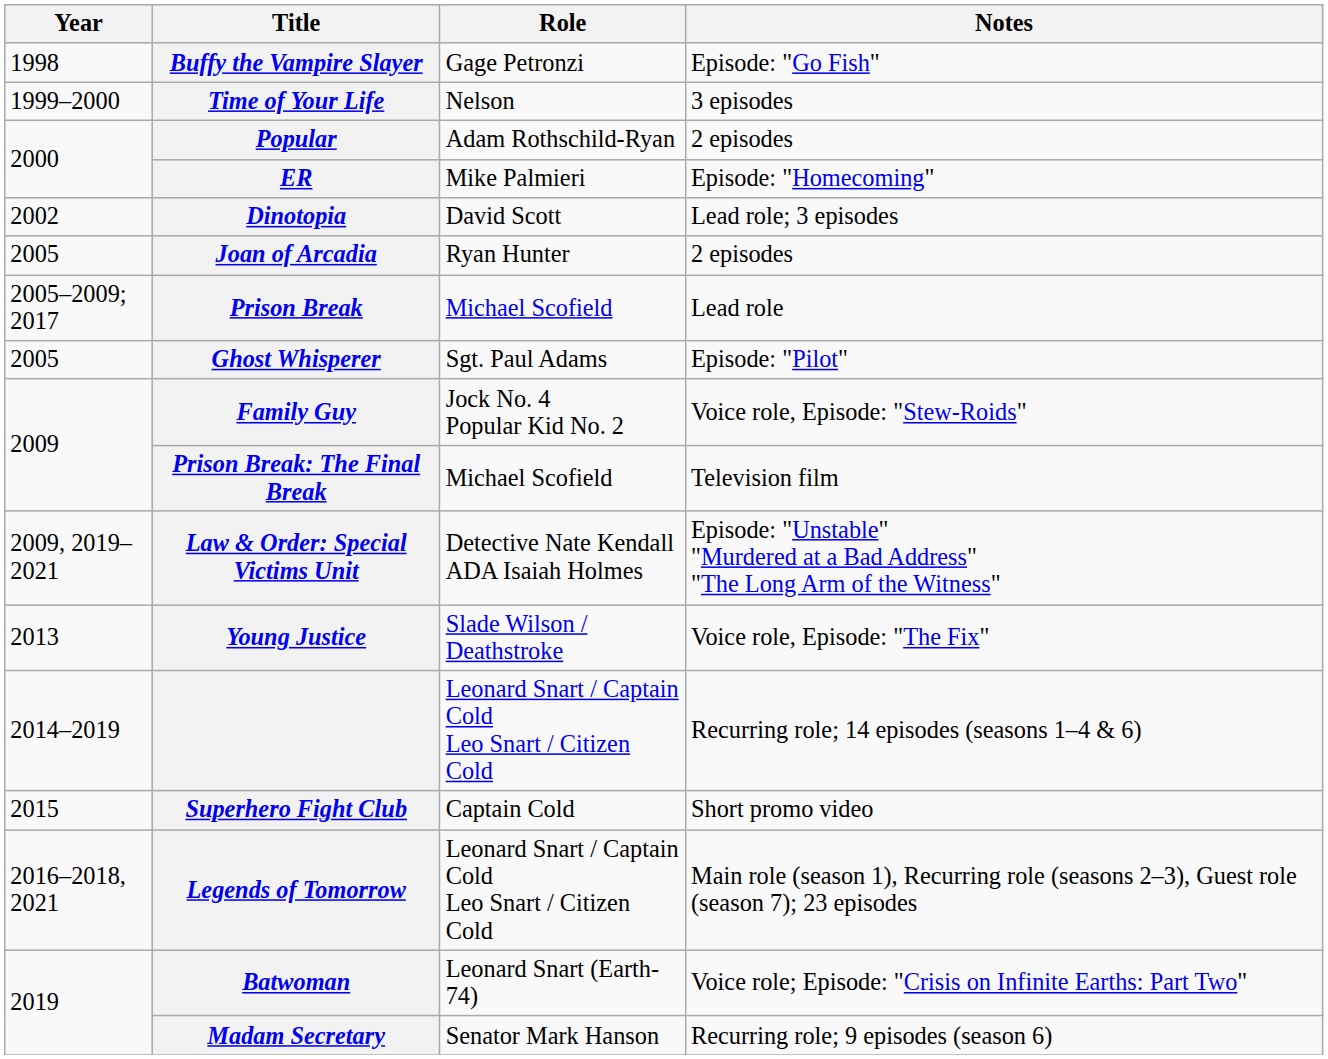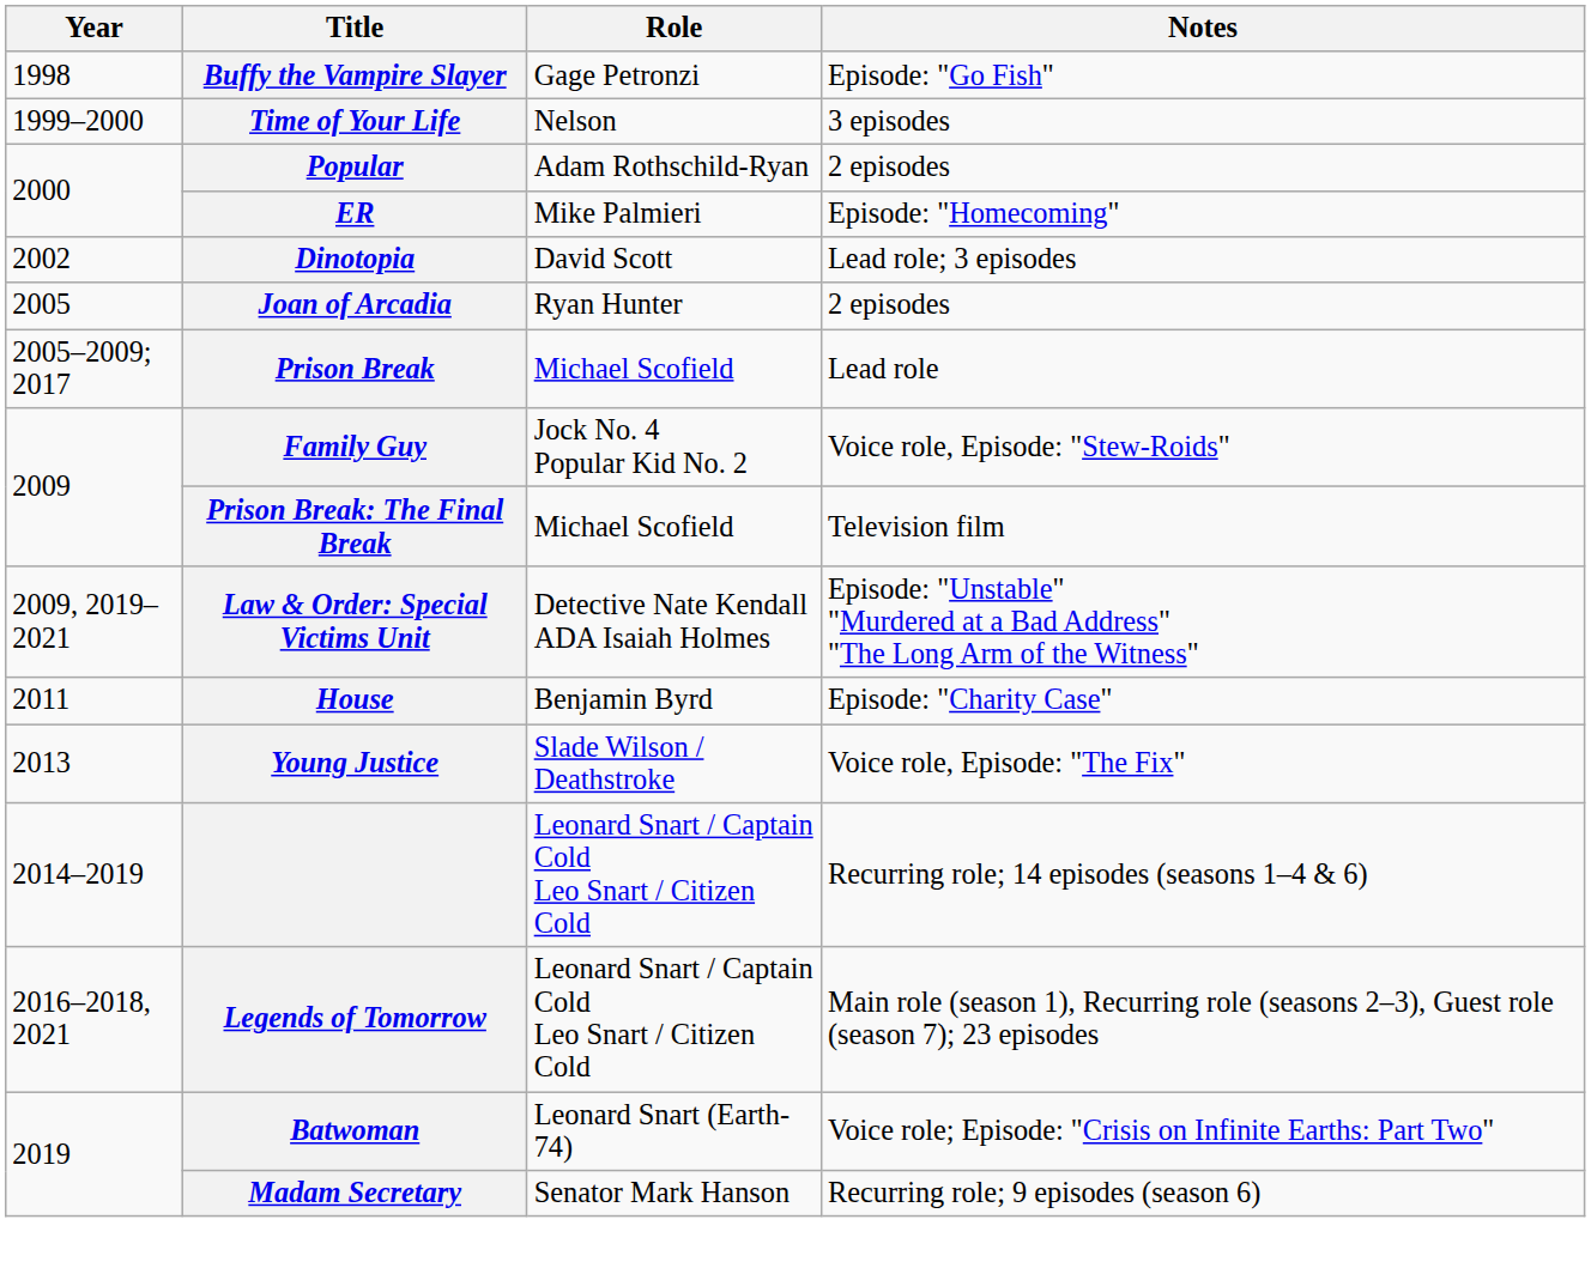- row: 2005 | Ghost Whisperer | Sgt. Paul Adams | Episode: "Pilot"
+ row: 2011 | House | Benjamin Byrd | Episode: "Charity Case"
- row: 2015 | Superhero Fight Club | Captain Cold | Short promo video
